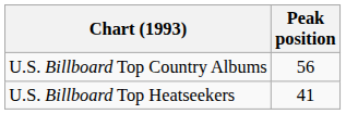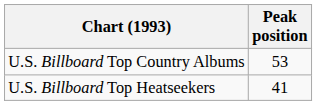U.S. Billboard Top Country Albums | Peak position: 56 -> 53
